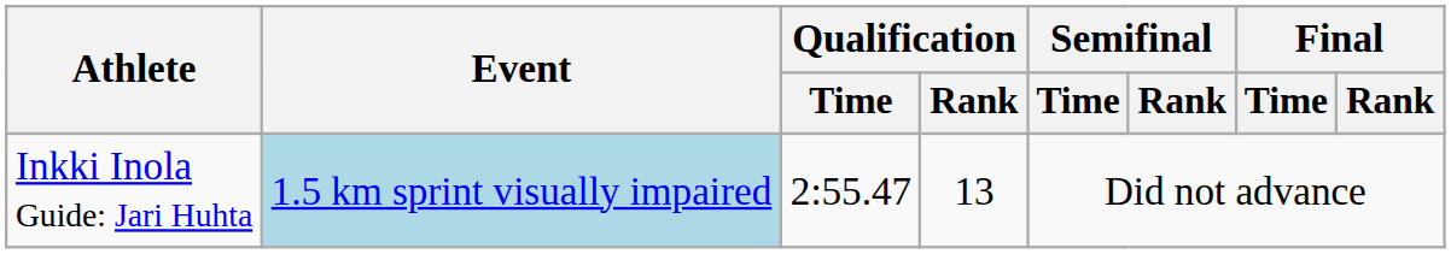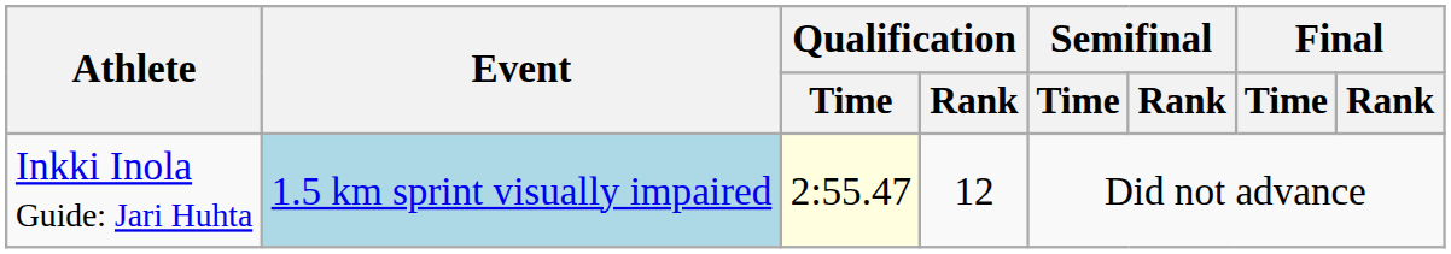Inkki Inola Guide: Jari Huhta | Qualification / Time: no background -> lightyellow background
Inkki Inola Guide: Jari Huhta | Qualification / Rank: 13 -> 12
